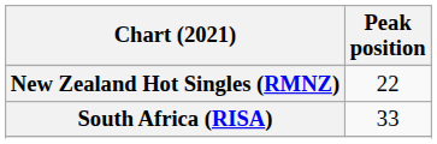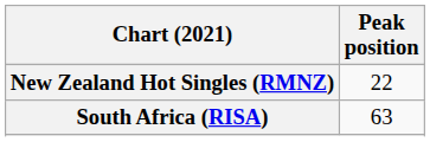South Africa (RISA) | Peak position: 33 -> 63
